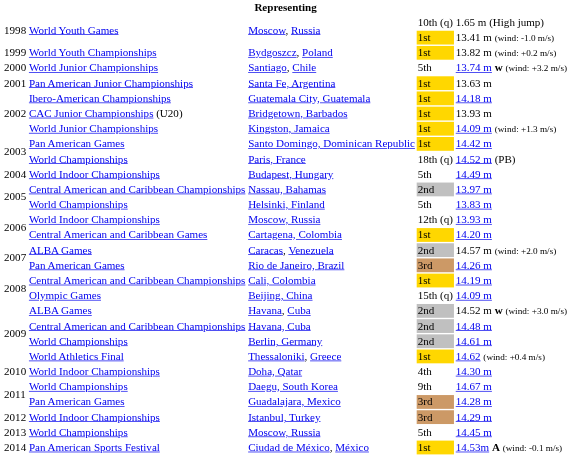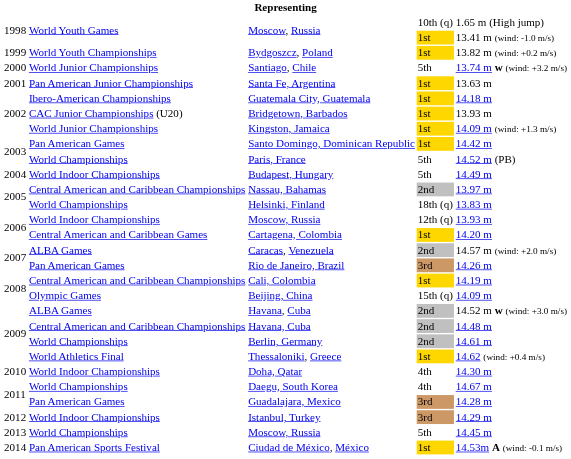Paris, France | column 4: 18th (q) -> 5th
Helsinki, Finland | column 4: 5th -> 18th (q)
Daegu, South Korea | column 4: 9th -> 4th
